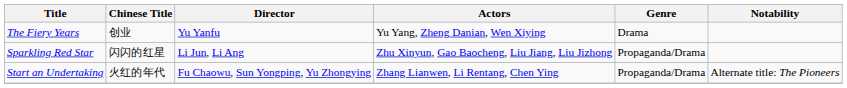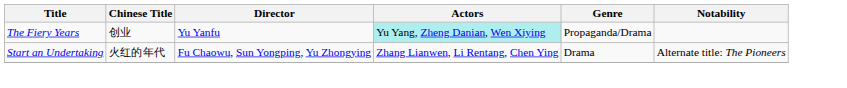The Fiery Years | Actors: no background -> paleturquoise background
The Fiery Years | Genre: Drama -> Propaganda/Drama
- row: Sparkling Red Star | 闪闪的红星 | Li Jun, Li Ang | Zhu Xinyun, Gao Baocheng, Liu Jiang, Liu Jizhong | Propaganda/Drama
Start an Undertaking | Genre: Propaganda/Drama -> Drama
